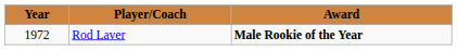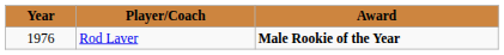Rod Laver | Year: 1972 -> 1976
